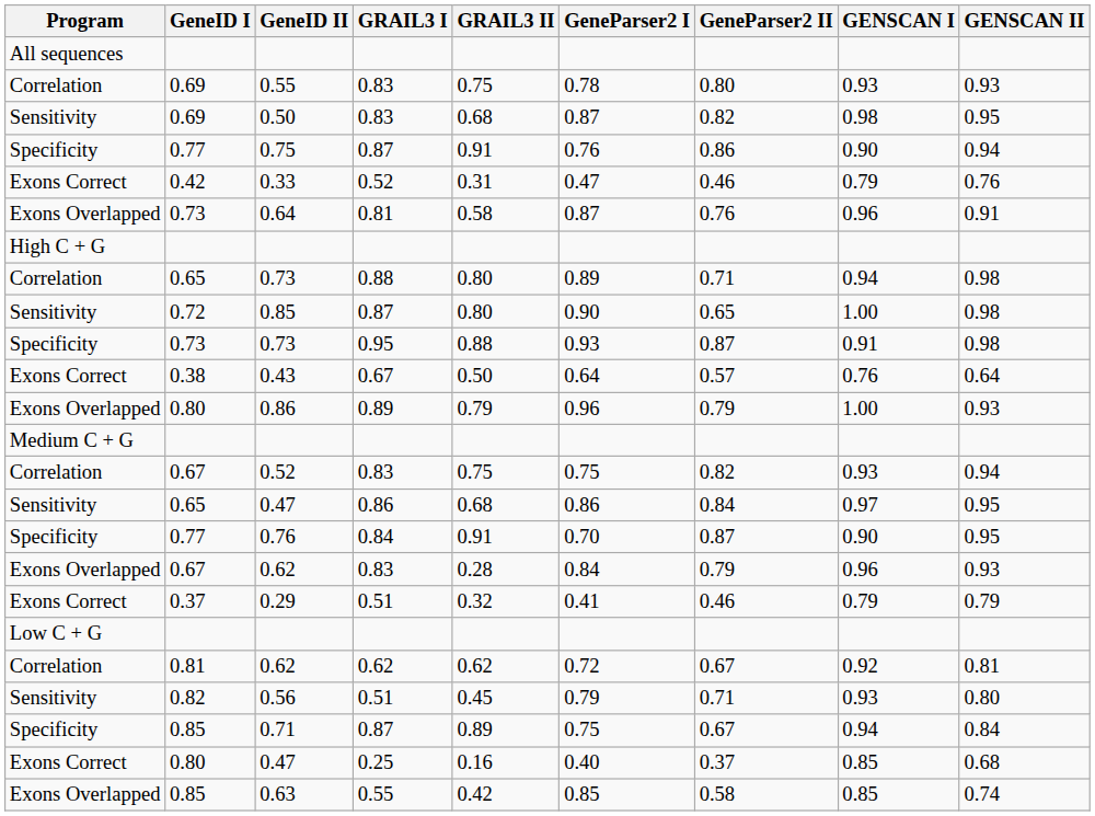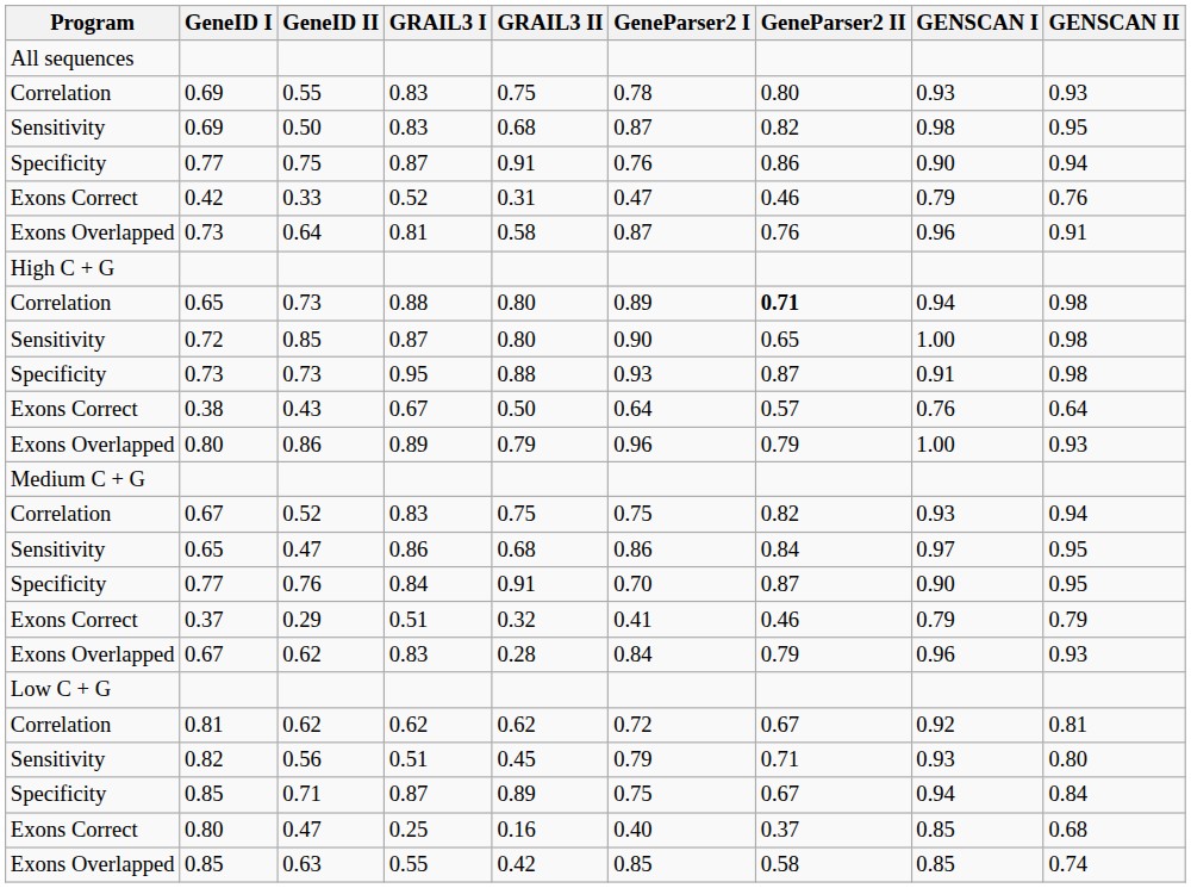Correlation / 0.73 | GeneParser2 II: normal -> bold
rows swapped: 0.29 <-> Exons Overlapped / 0.62
